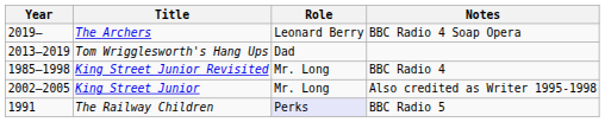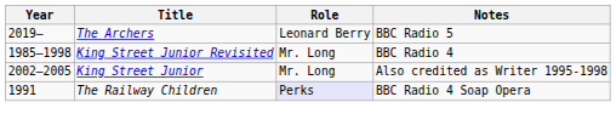The Archers | Notes: BBC Radio 4 Soap Opera -> BBC Radio 5
- row: 2013–2019 | Tom Wrigglesworth's Hang Ups | Dad
The Railway Children | Notes: BBC Radio 5 -> BBC Radio 4 Soap Opera
